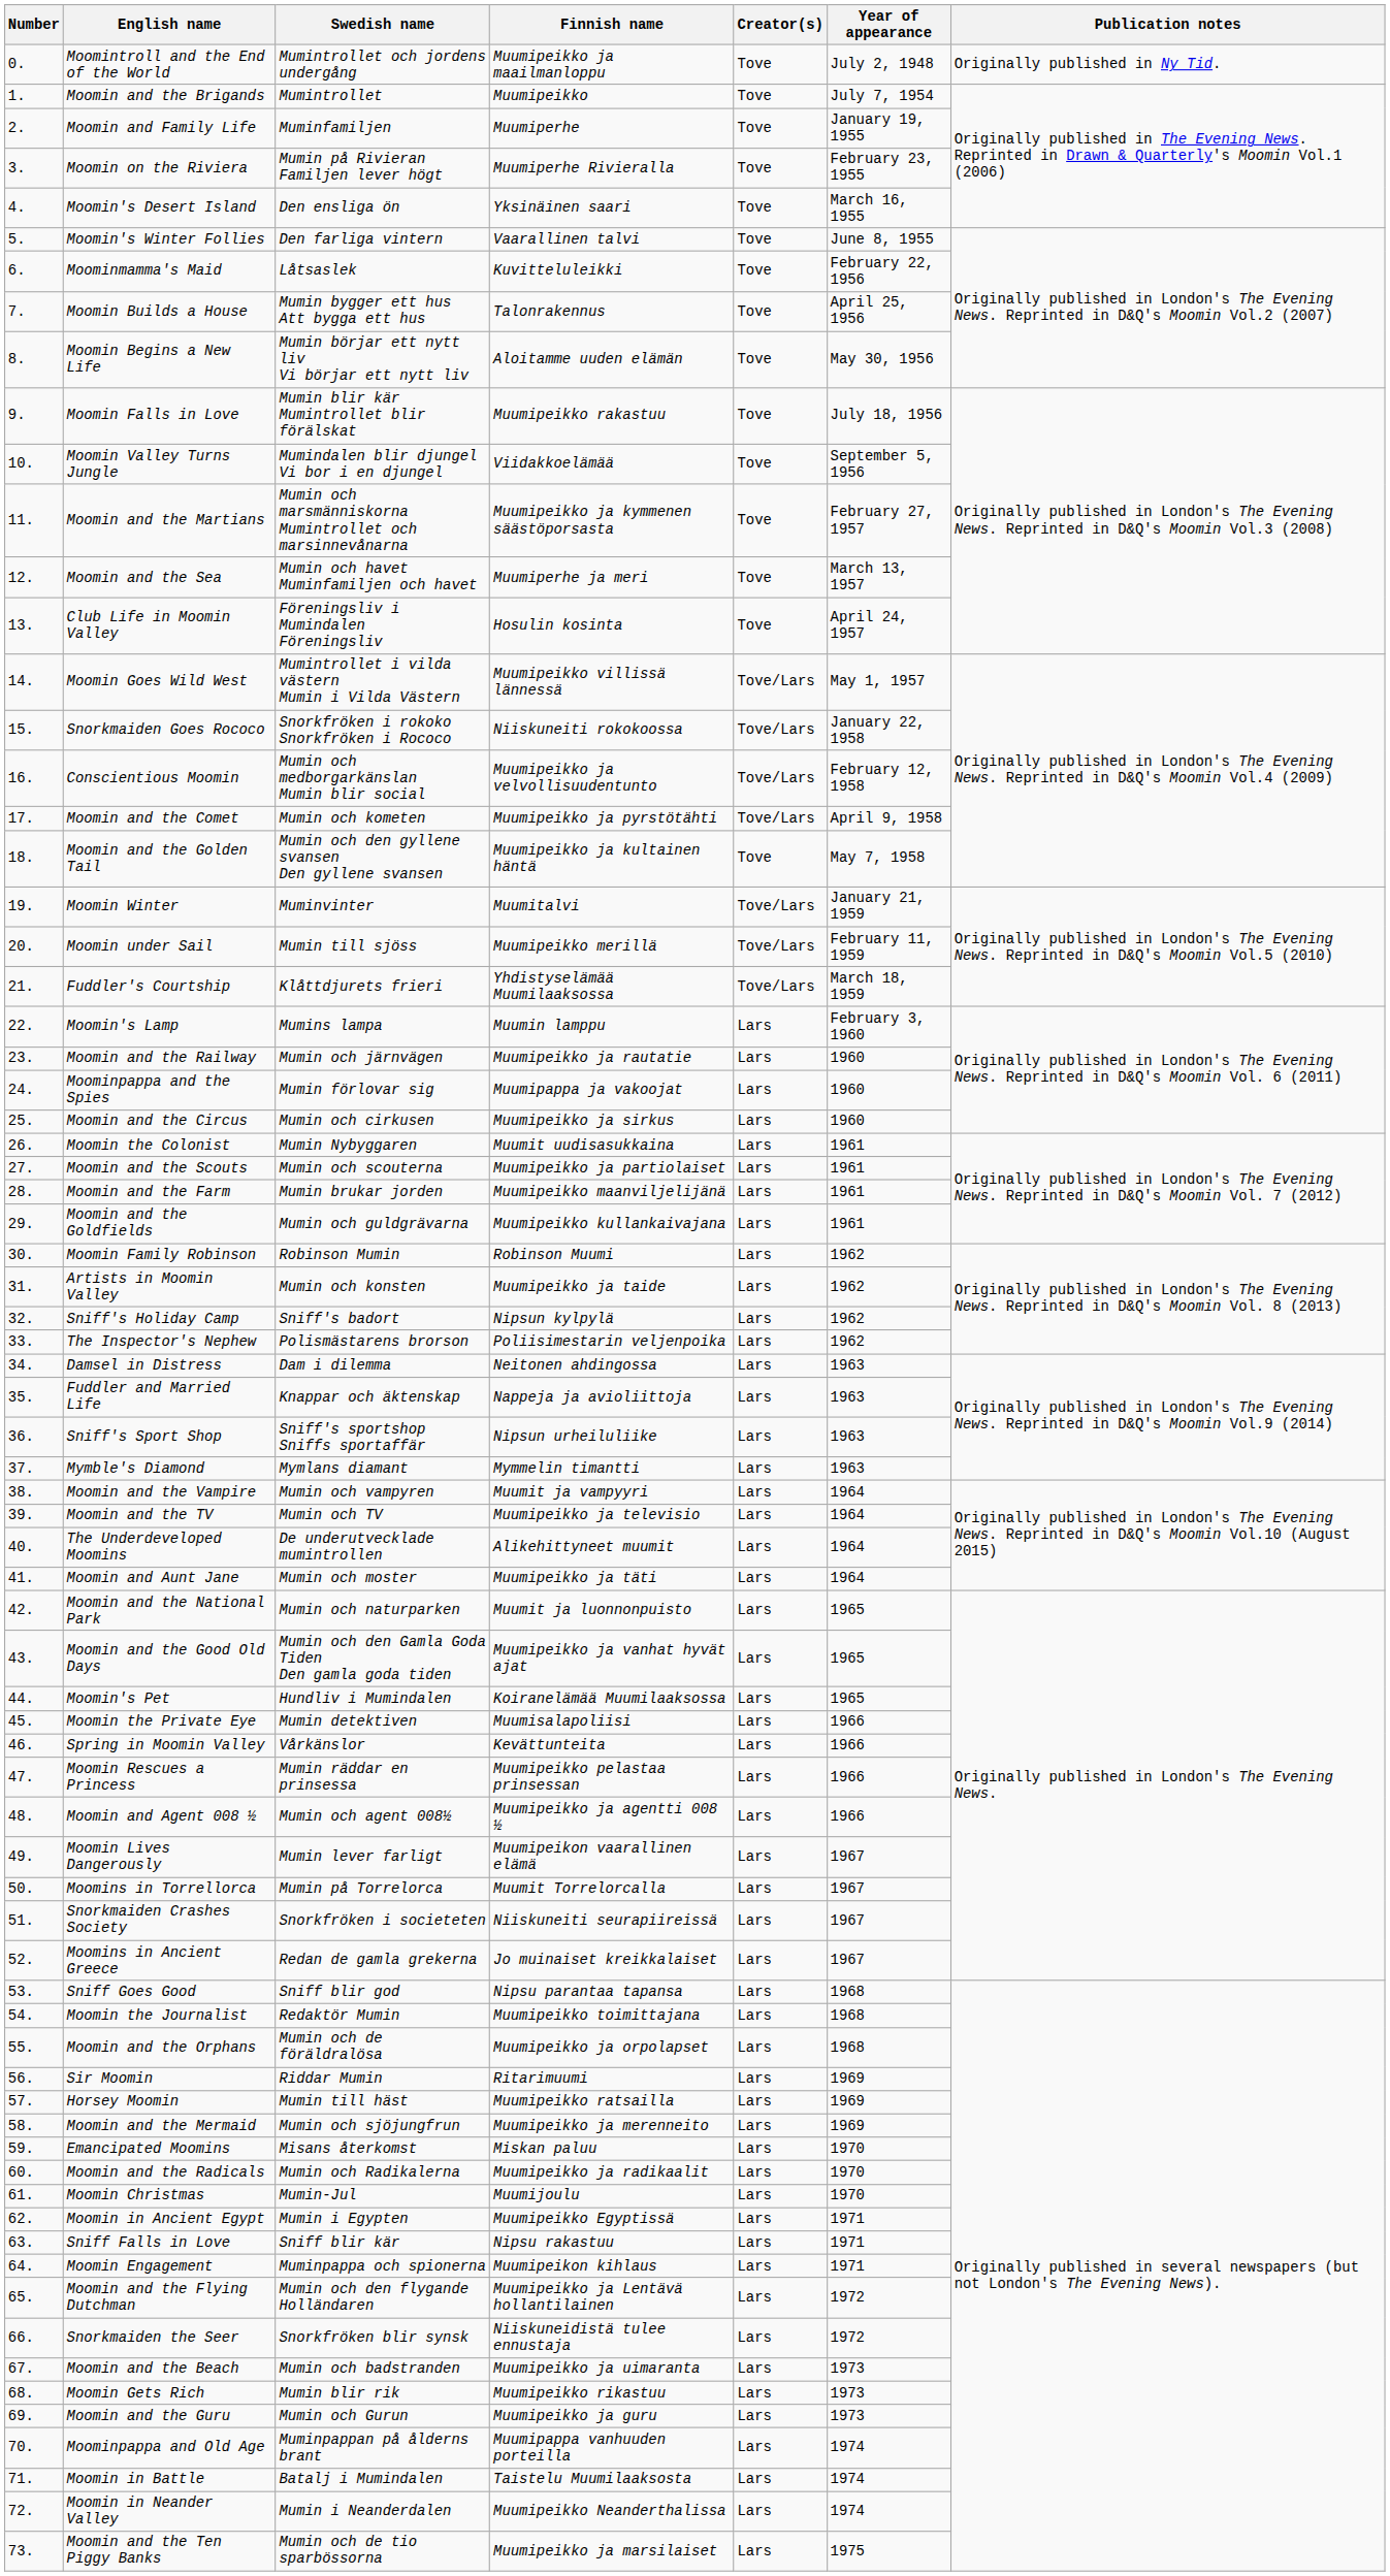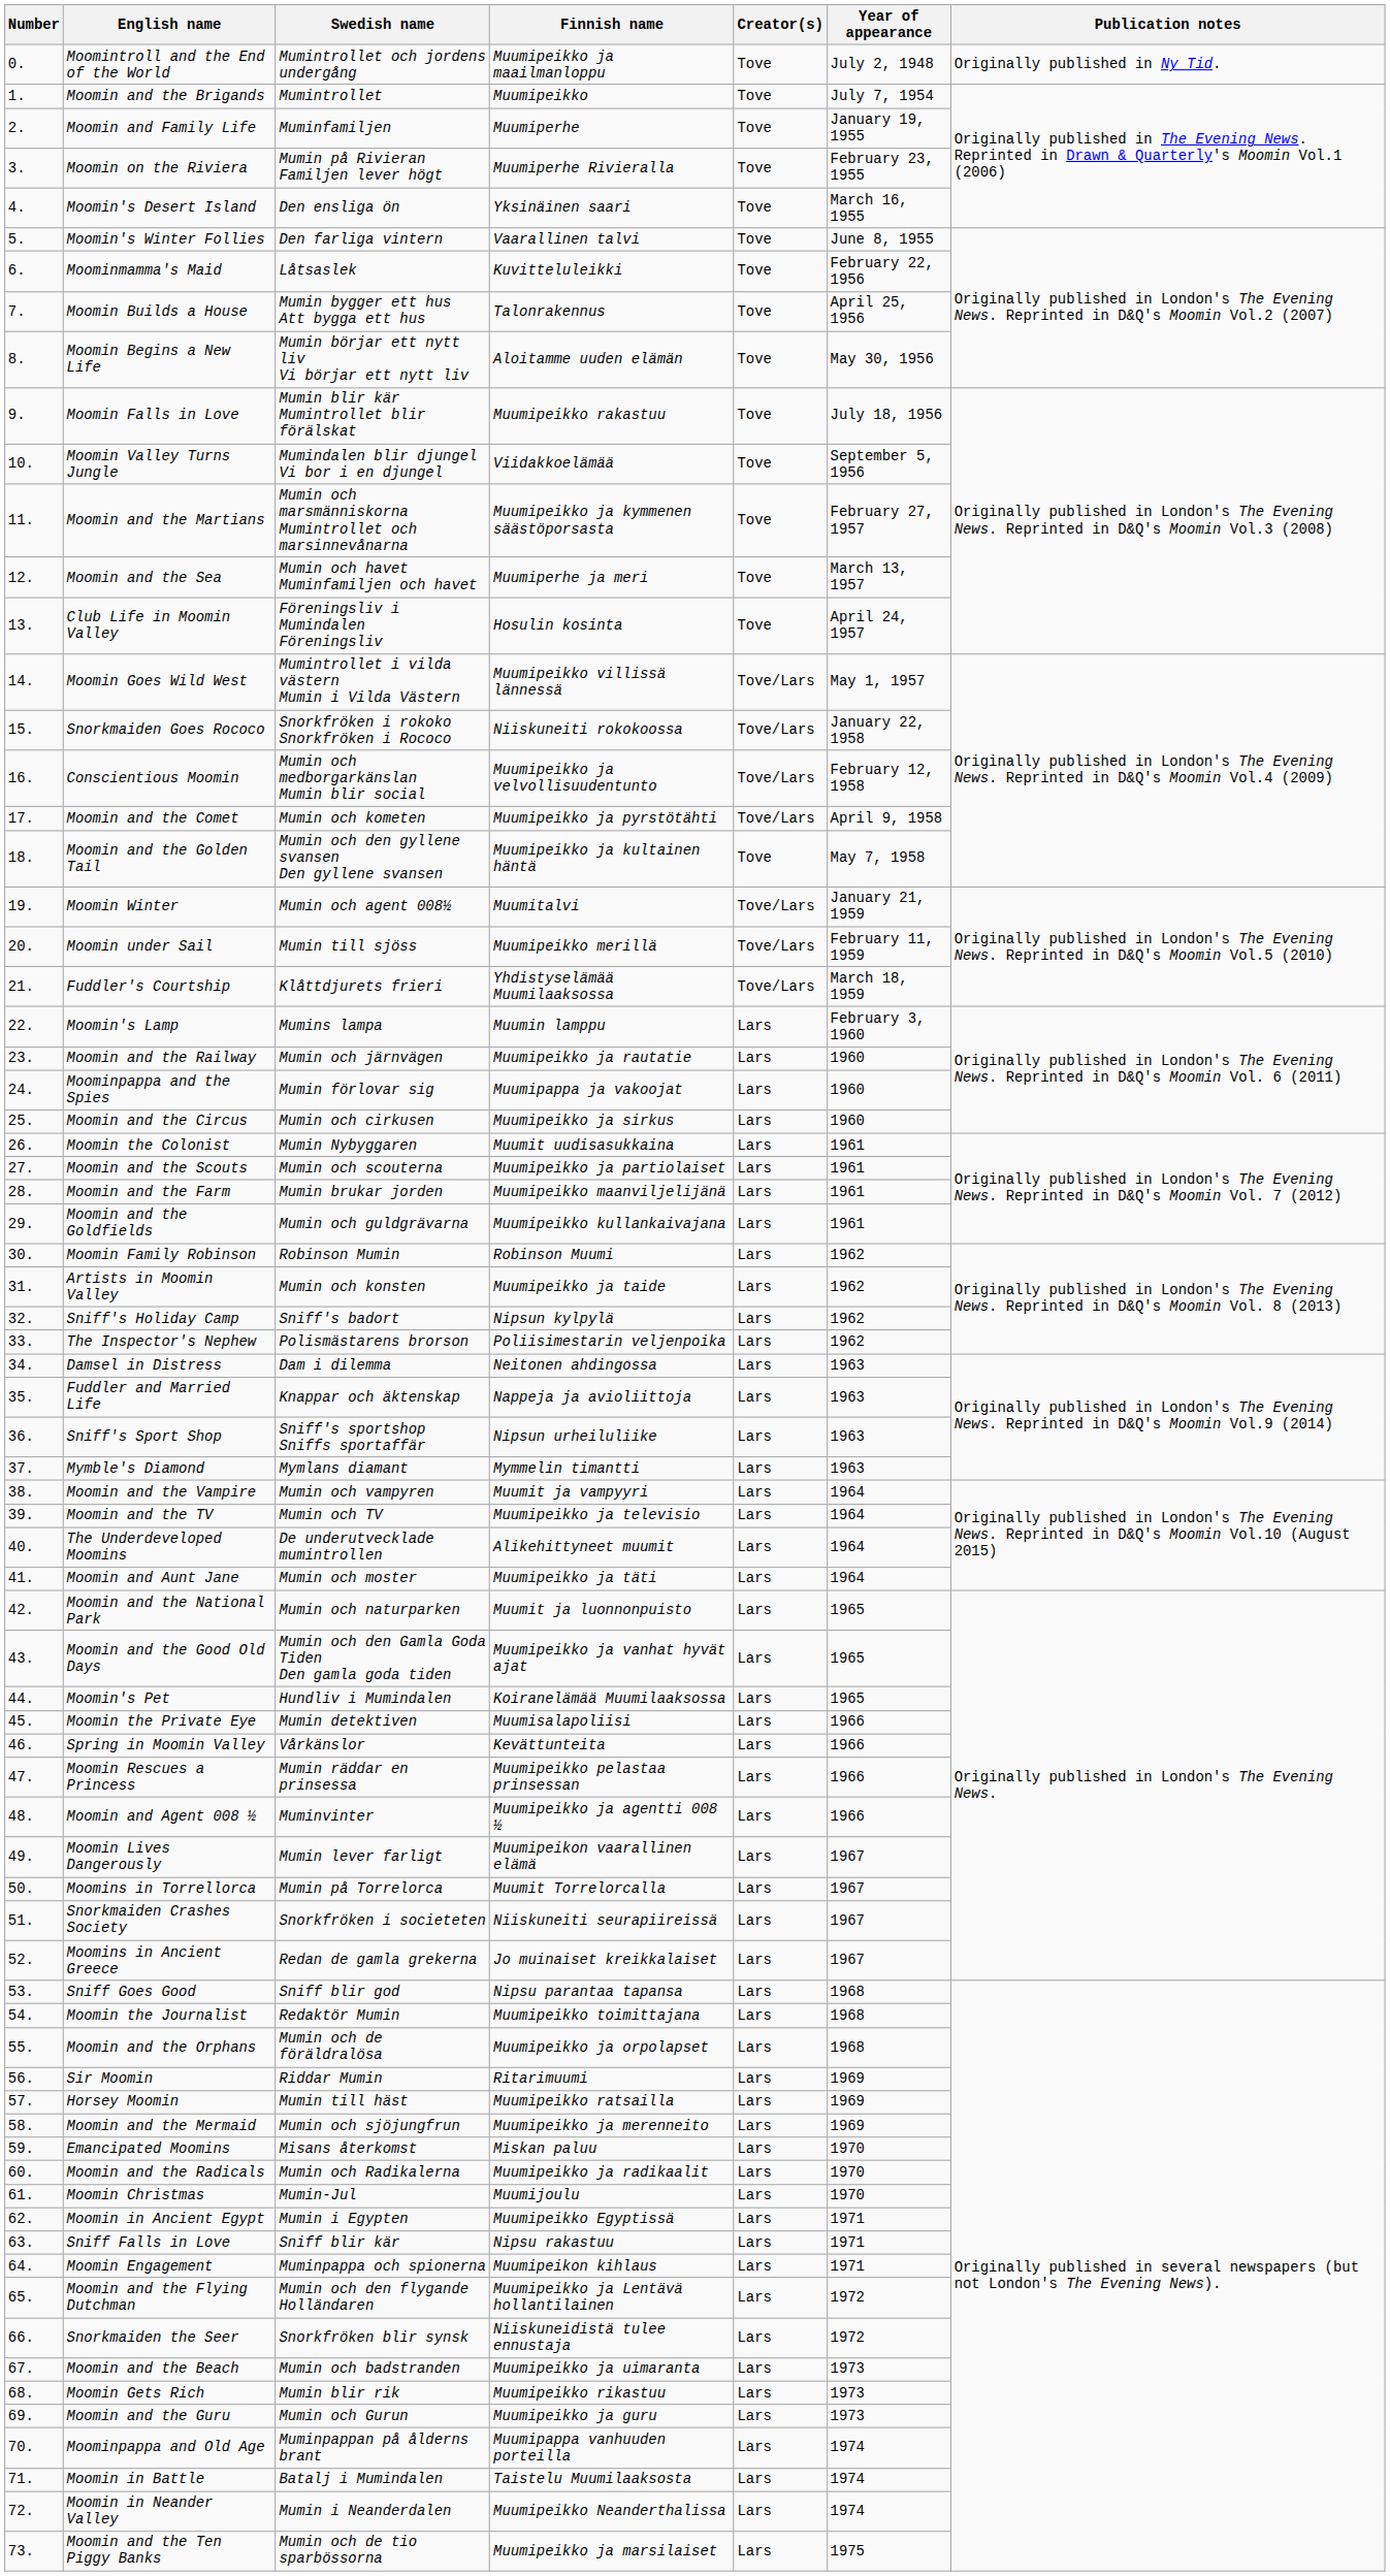Moomin Winter | Swedish name: Muminvinter -> Mumin och agent 008½
Moomin and Agent 008 ½ | Swedish name: Mumin och agent 008½ -> Muminvinter
